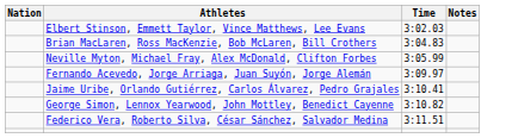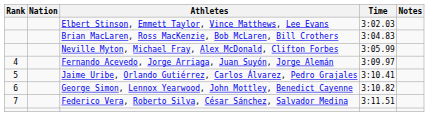+ column: Rank | 4 | 5 | 6 | 7
